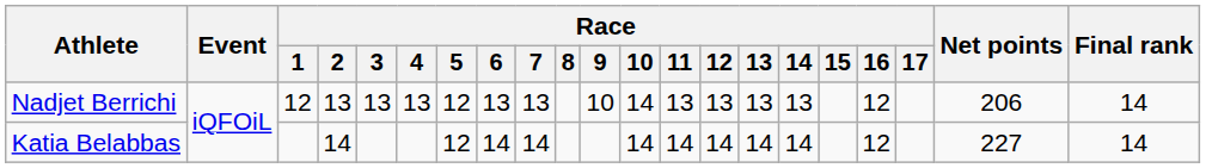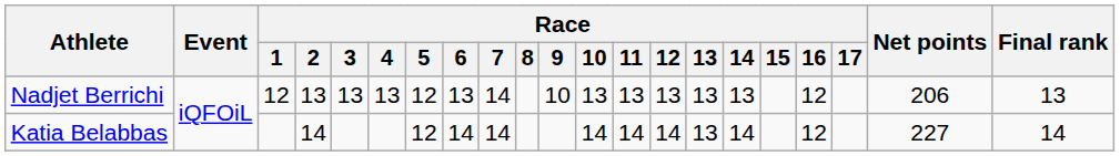Nadjet Berrichi | Race / 7: 13 -> 14
Nadjet Berrichi | Race / 10: 14 -> 13
Nadjet Berrichi | Final rank: 14 -> 13
Katia Belabbas | Race / 13: 14 -> 13
